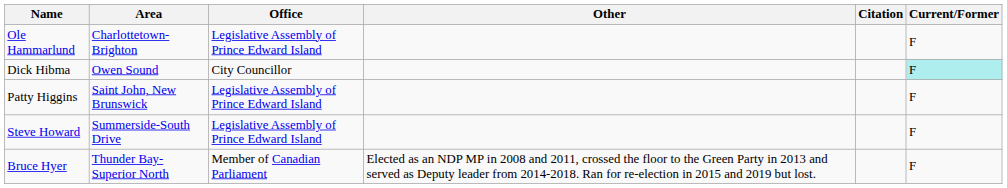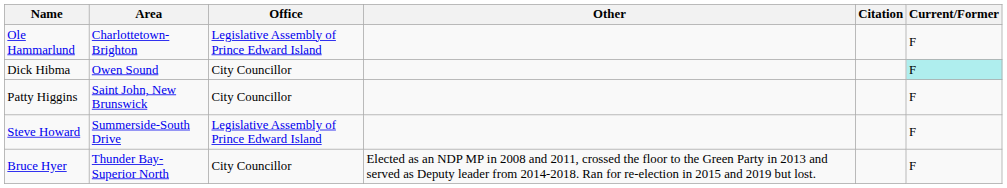Patty Higgins | Office: Legislative Assembly of Prince Edward Island -> City Councillor
Bruce Hyer | Office: Member of Canadian Parliament -> City Councillor
